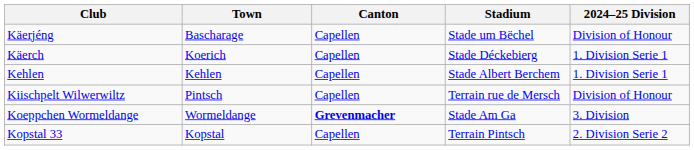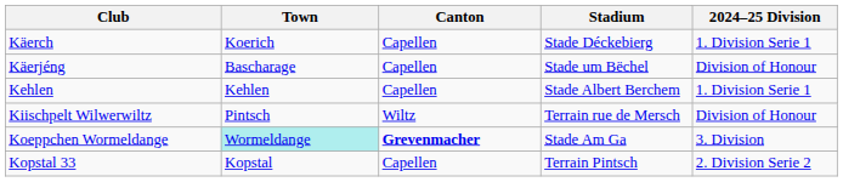rows swapped: Käerch <-> Käerjéng
Kiischpelt Wilwerwiltz | Canton: Capellen -> Wiltz
Koeppchen Wormeldange | Town: no background -> paleturquoise background
